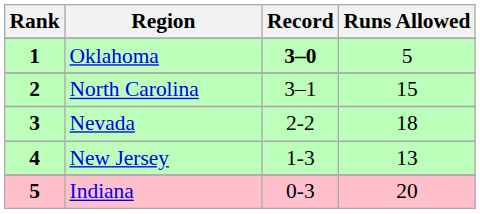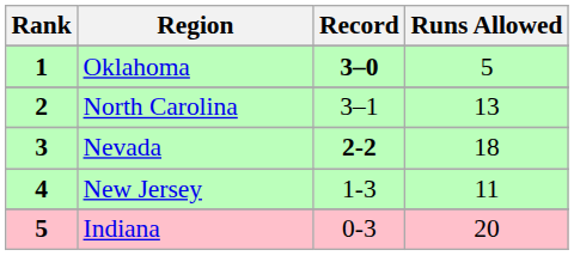North Carolina | Runs Allowed: 15 -> 13
Nevada | Record: normal -> bold
New Jersey | Runs Allowed: 13 -> 11
